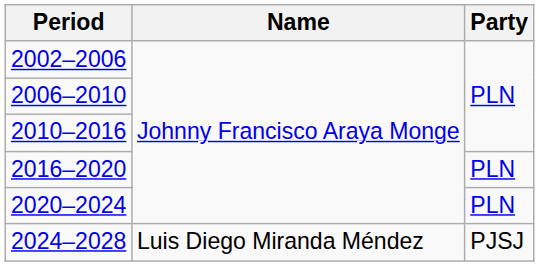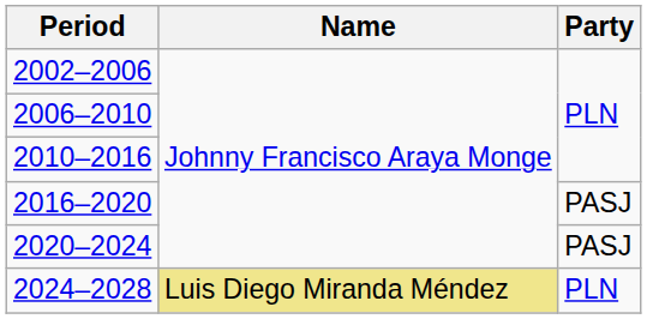2016–2020 | Party: PLN -> PASJ
2020–2024 | Party: PLN -> PASJ
2024–2028 | Name: no background -> khaki background
2024–2028 | Party: PJSJ -> PLN
